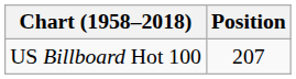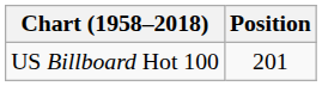US Billboard Hot 100 | Position: 207 -> 201
